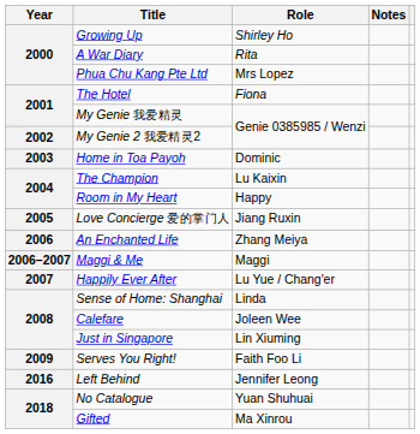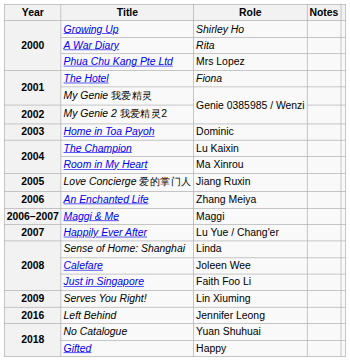Room in My Heart | Role: Happy -> Ma Xinrou
Just in Singapore | Role: Lin Xiuming -> Faith Foo Li
Serves You Right! | Role: Faith Foo Li -> Lin Xiuming
Gifted | Role: Ma Xinrou -> Happy
